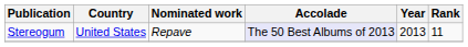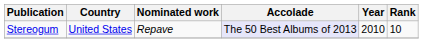Stereogum | Year: 2013 -> 2010
Stereogum | Rank: 11 -> 10
